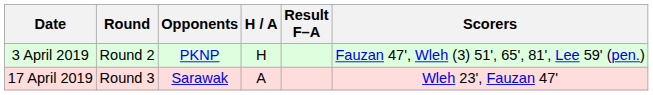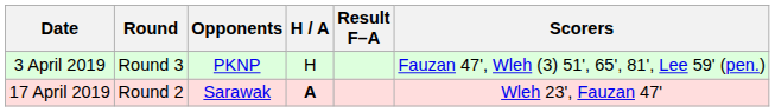3 April 2019 | Round: Round 2 -> Round 3
17 April 2019 | Round: Round 3 -> Round 2
17 April 2019 | H / A: normal -> bold
